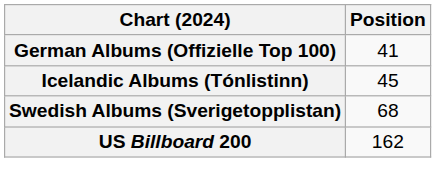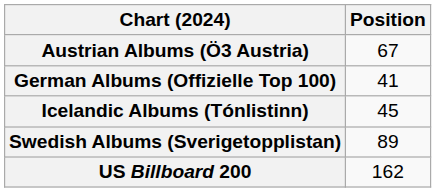+ row: Austrian Albums (Ö3 Austria) | 67
Swedish Albums (Sverigetopplistan) | Position: 68 -> 89
